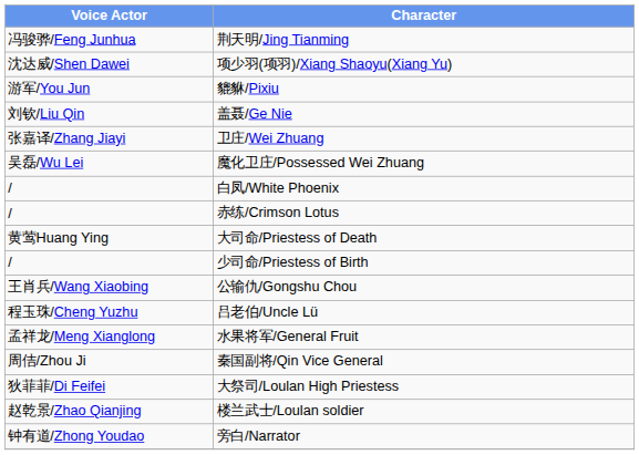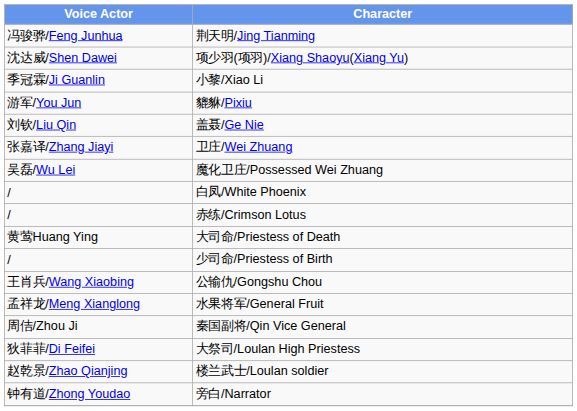+ row: 季冠霖/Ji Guanlin | 小黎/Xiao Li
- row: 程玉珠/Cheng Yuzhu | 吕老伯/Uncle Lü
